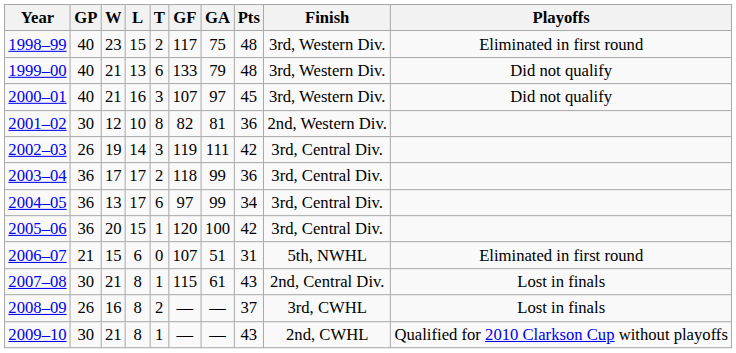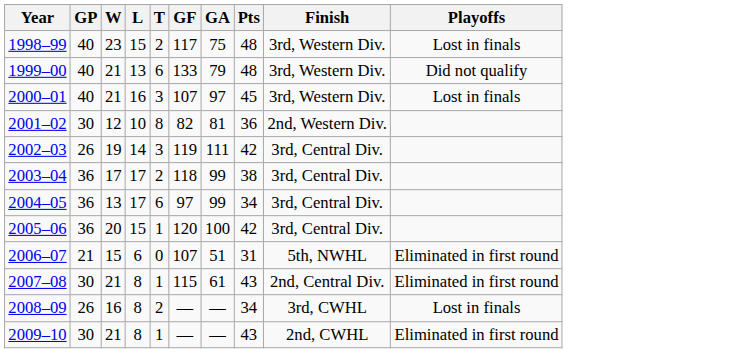1998–99 | Playoffs: Eliminated in first round -> Lost in finals
2000–01 | Playoffs: Did not qualify -> Lost in finals
2003–04 | Pts: 36 -> 38
2007–08 | Playoffs: Lost in finals -> Eliminated in first round
2008–09 | Pts: 37 -> 34
2009–10 | Playoffs: Qualified for 2010 Clarkson Cup without playoffs -> Eliminated in first round
